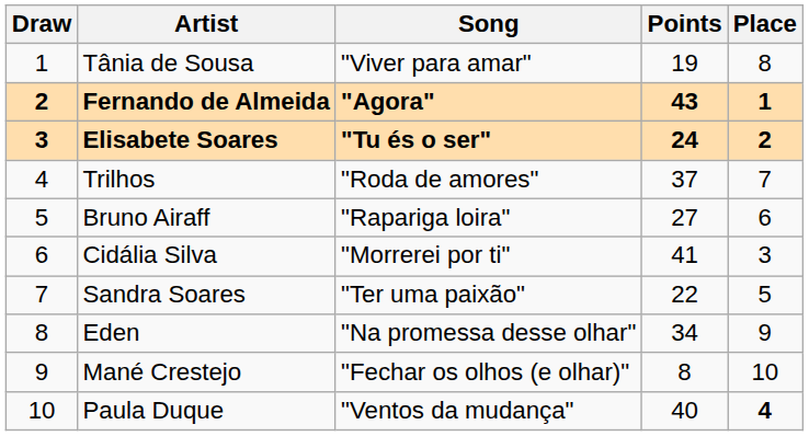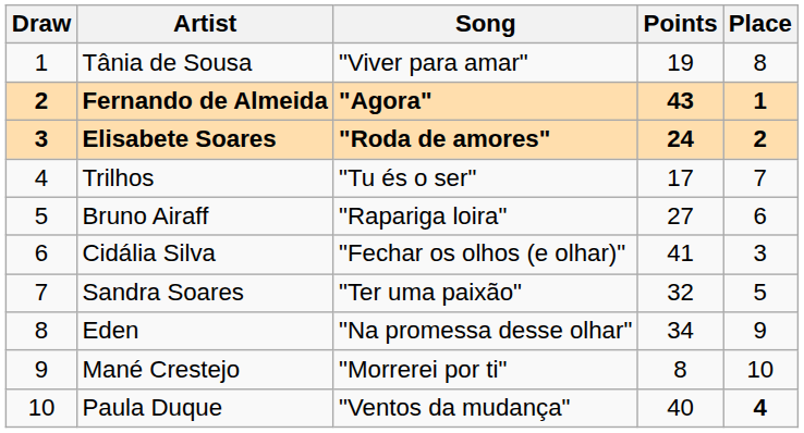Elisabete Soares | Song: "Tu és o ser" -> "Roda de amores"
Trilhos | Song: "Roda de amores" -> "Tu és o ser"
Trilhos | Points: 37 -> 17
Cidália Silva | Song: "Morrerei por ti" -> "Fechar os olhos (e olhar)"
Sandra Soares | Points: 22 -> 32
Mané Crestejo | Song: "Fechar os olhos (e olhar)" -> "Morrerei por ti"
